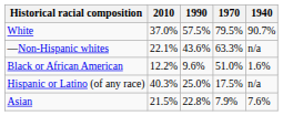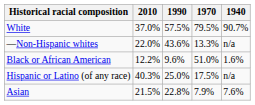—Non-Hispanic whites | 2010: 22.1% -> 22.0%
—Non-Hispanic whites | 1970: 63.3% -> 13.3%
